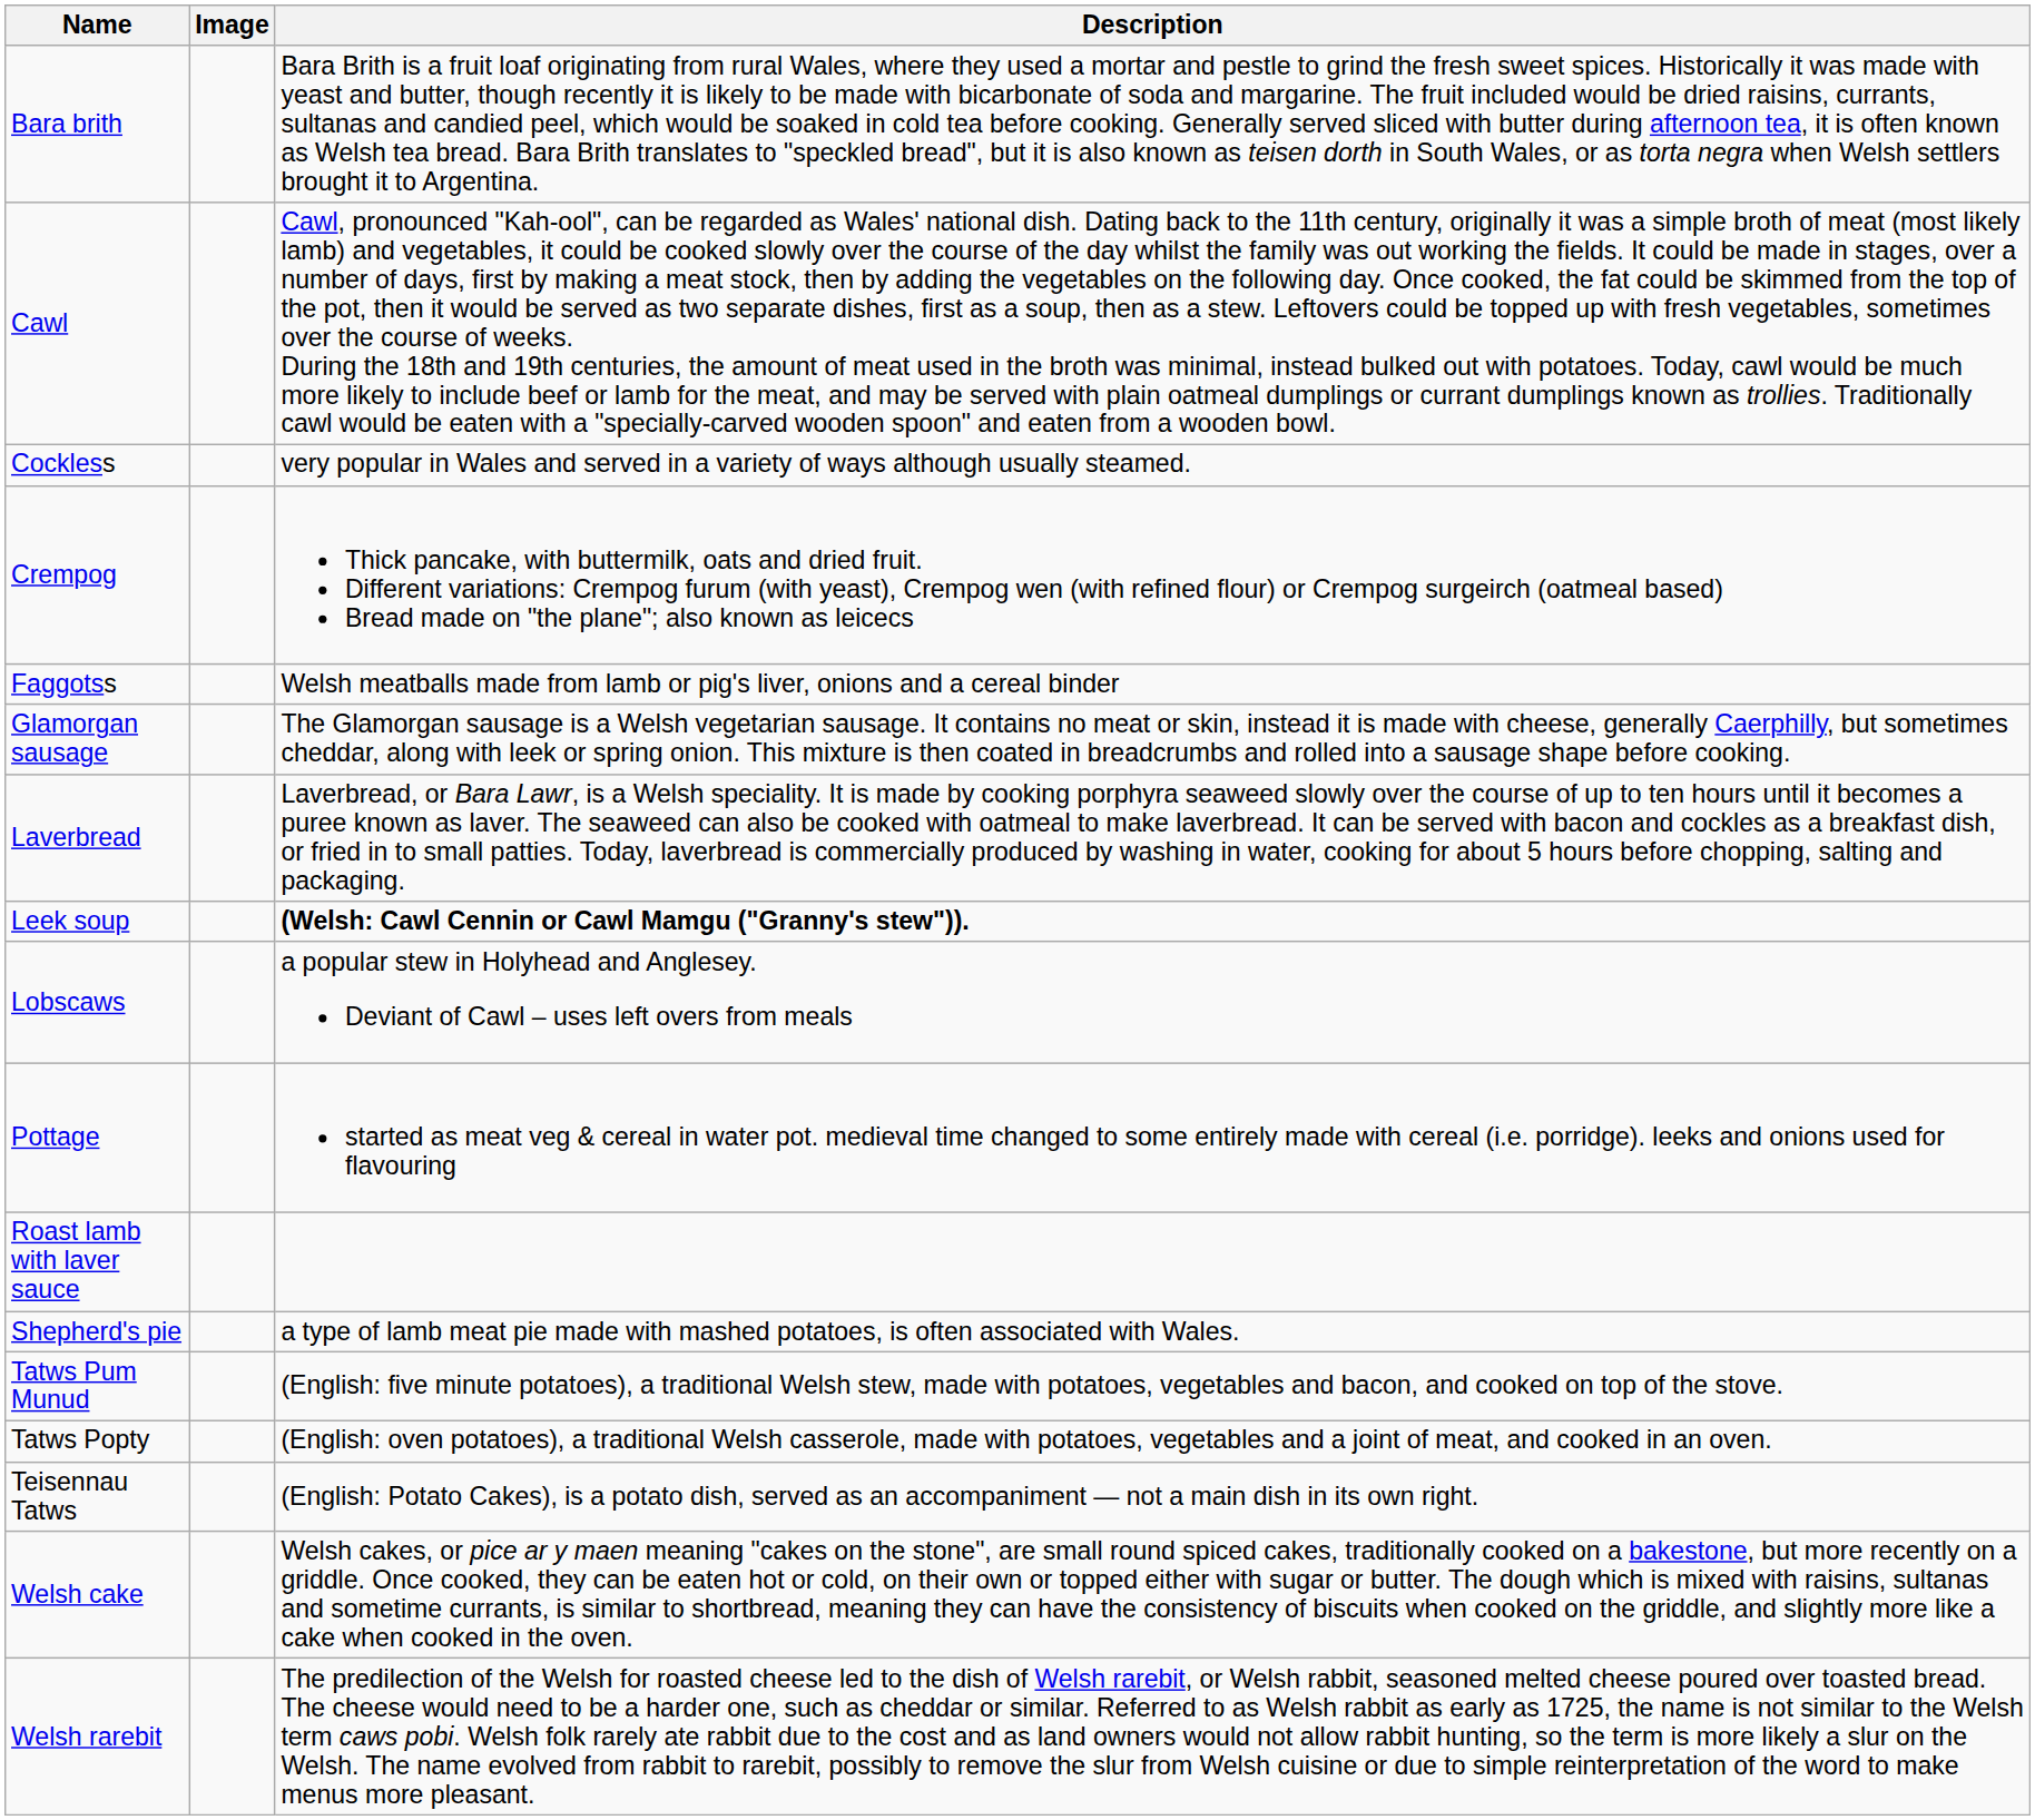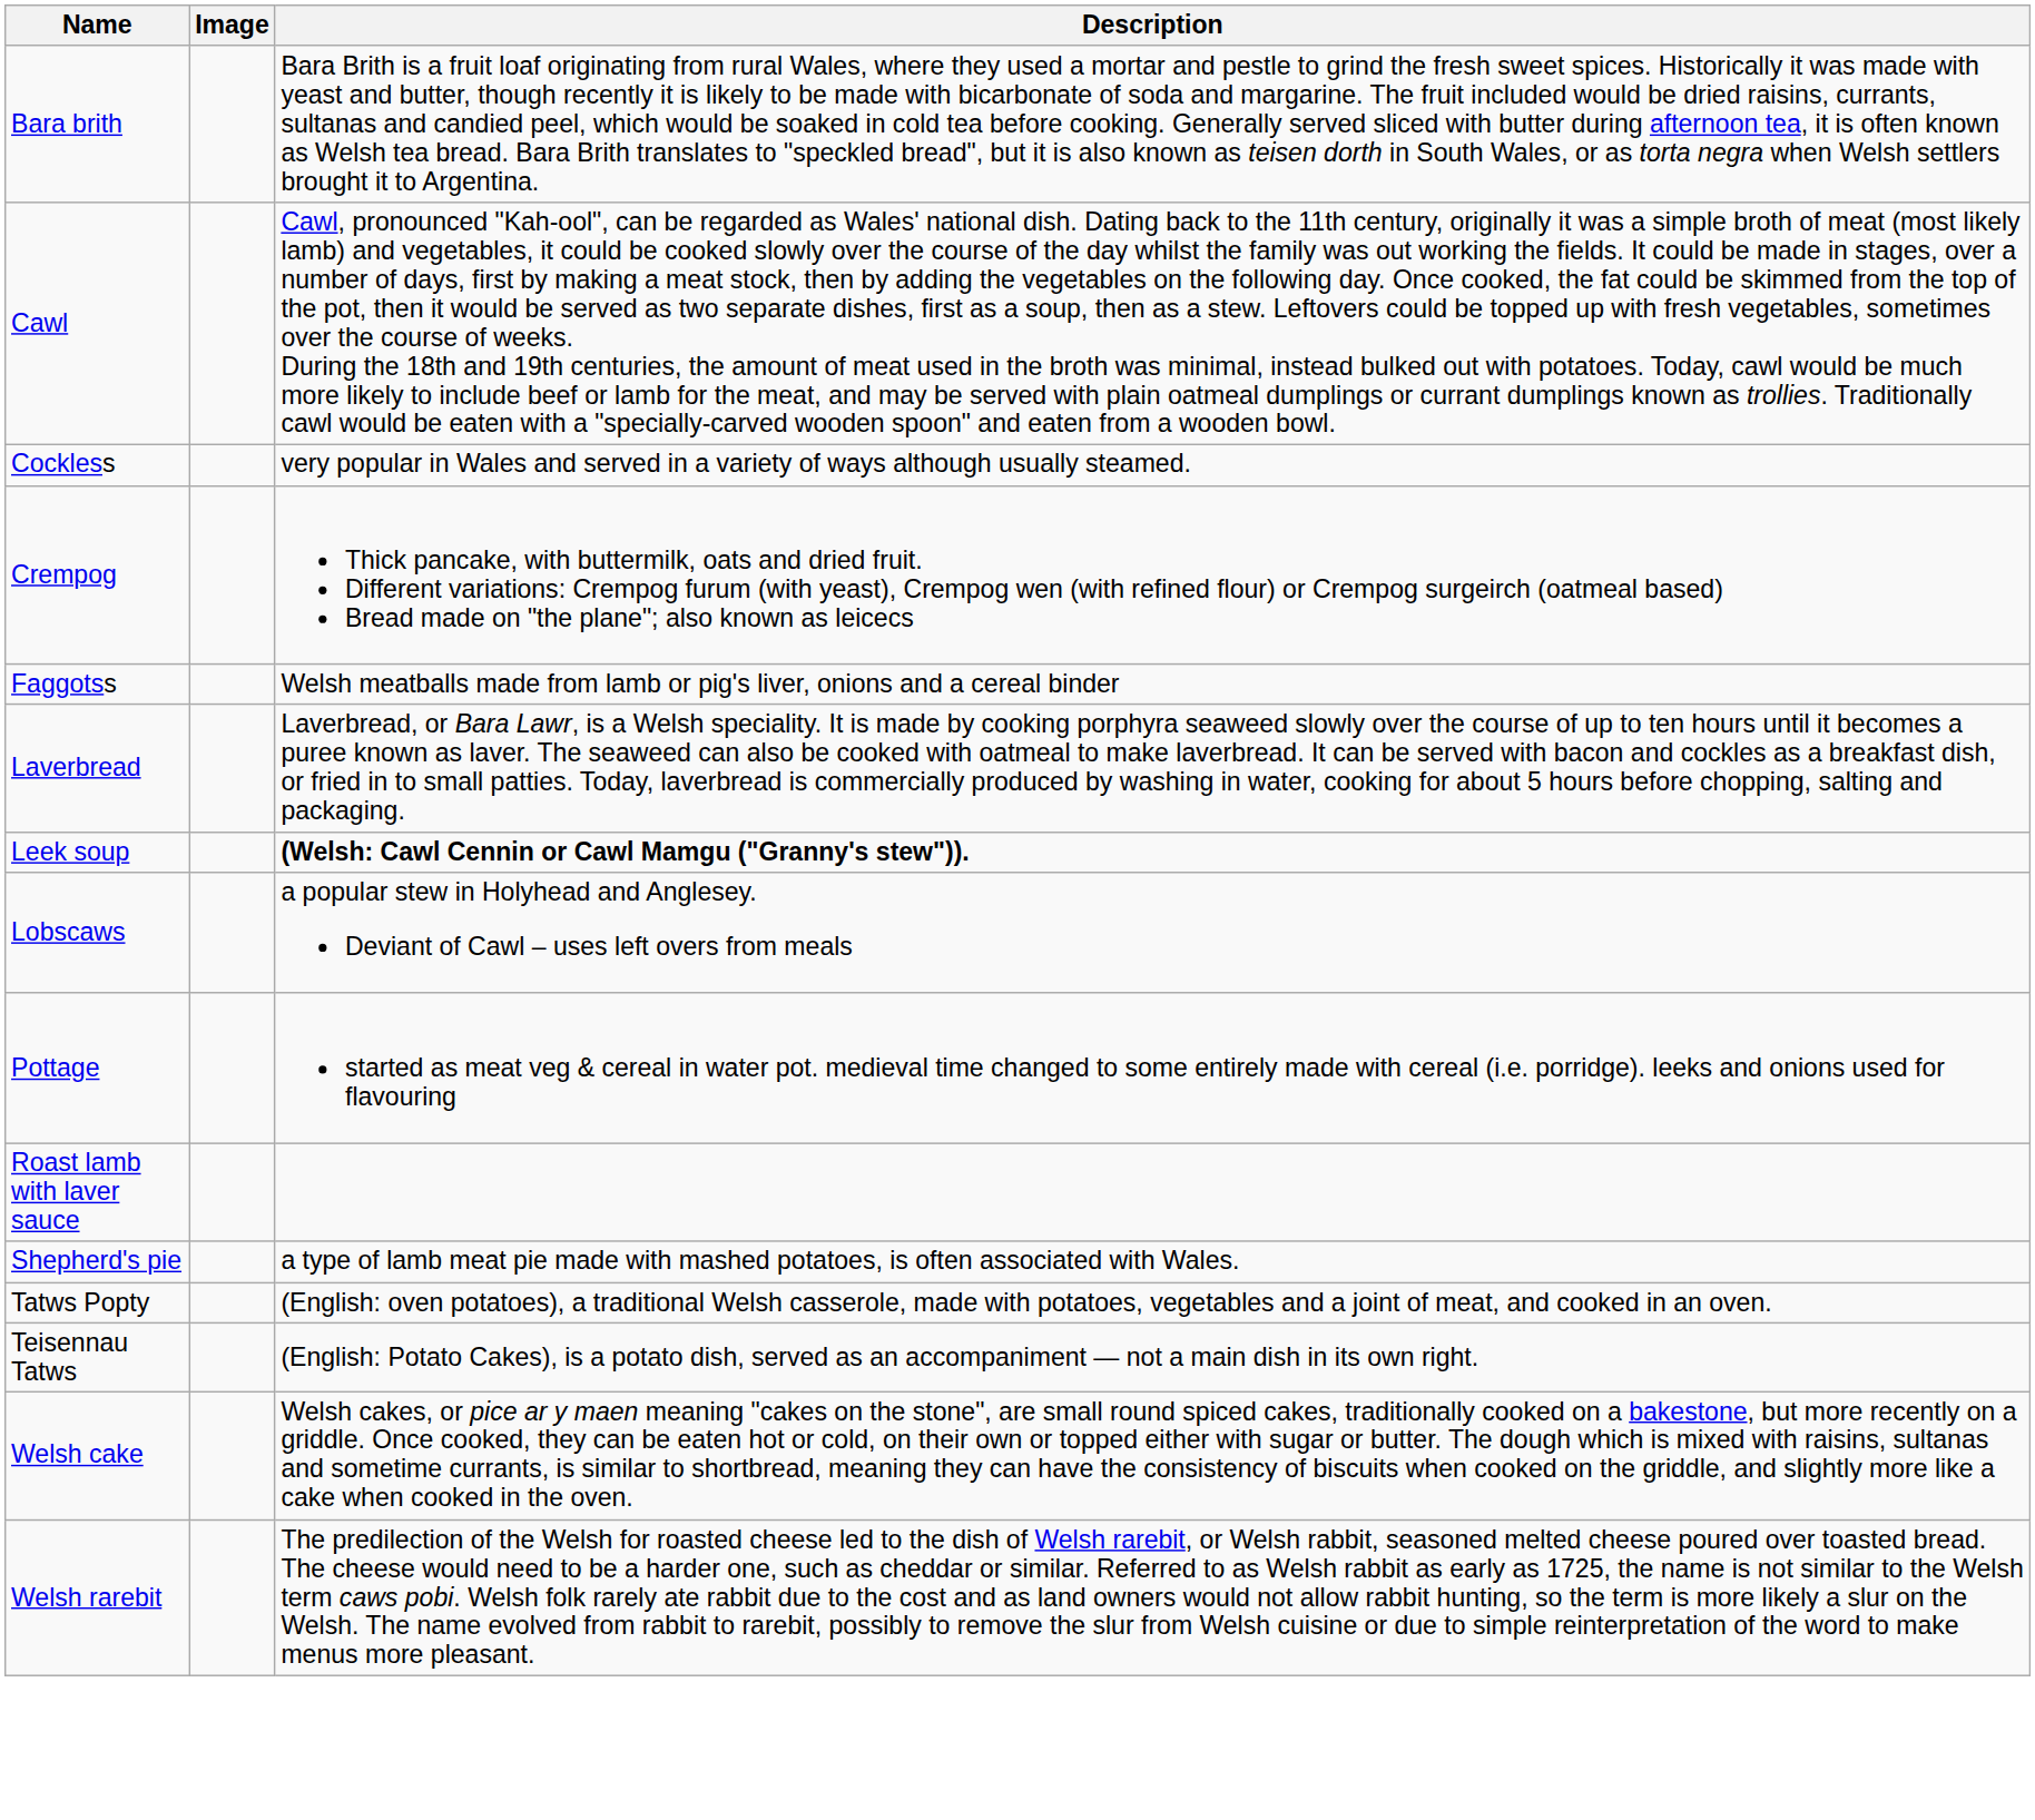- row: Glamorgan sausage | The Glamorgan sausage is a Welsh vegetarian sausage. It contains no meat or skin, instead it is made with cheese, generally Caerphilly, but sometimes cheddar, along with leek or spring onion. This mixture is then coated in breadcrumbs and rolled into a sausage shape before cooking.
- row: Tatws Pum Munud | (English: five minute potatoes), a traditional Welsh stew, made with potatoes, vegetables and bacon, and cooked on top of the stove.
